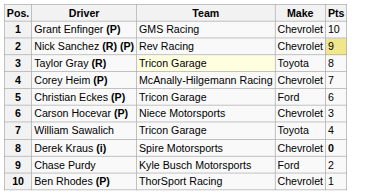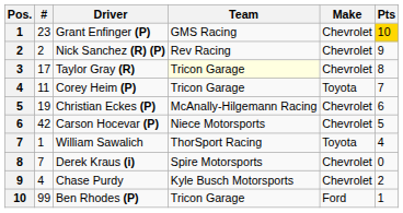+ column: # | 23 | 2 | 17 | 11 | 19 | 42 | 1 | 7 | 4 | 99
Grant Enfinger (P) | Pts: no background -> gold background
Nick Sanchez (R) (P) | Pts: khaki background -> no background
Taylor Gray (R) | Make: Toyota -> Chevrolet
Corey Heim (P) | Team: McAnally-Hilgemann Racing -> Tricon Garage
Corey Heim (P) | Make: Chevrolet -> Toyota
Christian Eckes (P) | Team: Tricon Garage -> McAnally-Hilgemann Racing
Christian Eckes (P) | Make: Ford -> Chevrolet
Carson Hocevar (P) | Pts: 3 -> 5
William Sawalich | Team: Tricon Garage -> ThorSport Racing
Derek Kraus (i) | Pts: bold -> normal
Chase Purdy | Make: Ford -> Chevrolet
Ben Rhodes (P) | Team: ThorSport Racing -> Tricon Garage
Ben Rhodes (P) | Make: Chevrolet -> Ford
